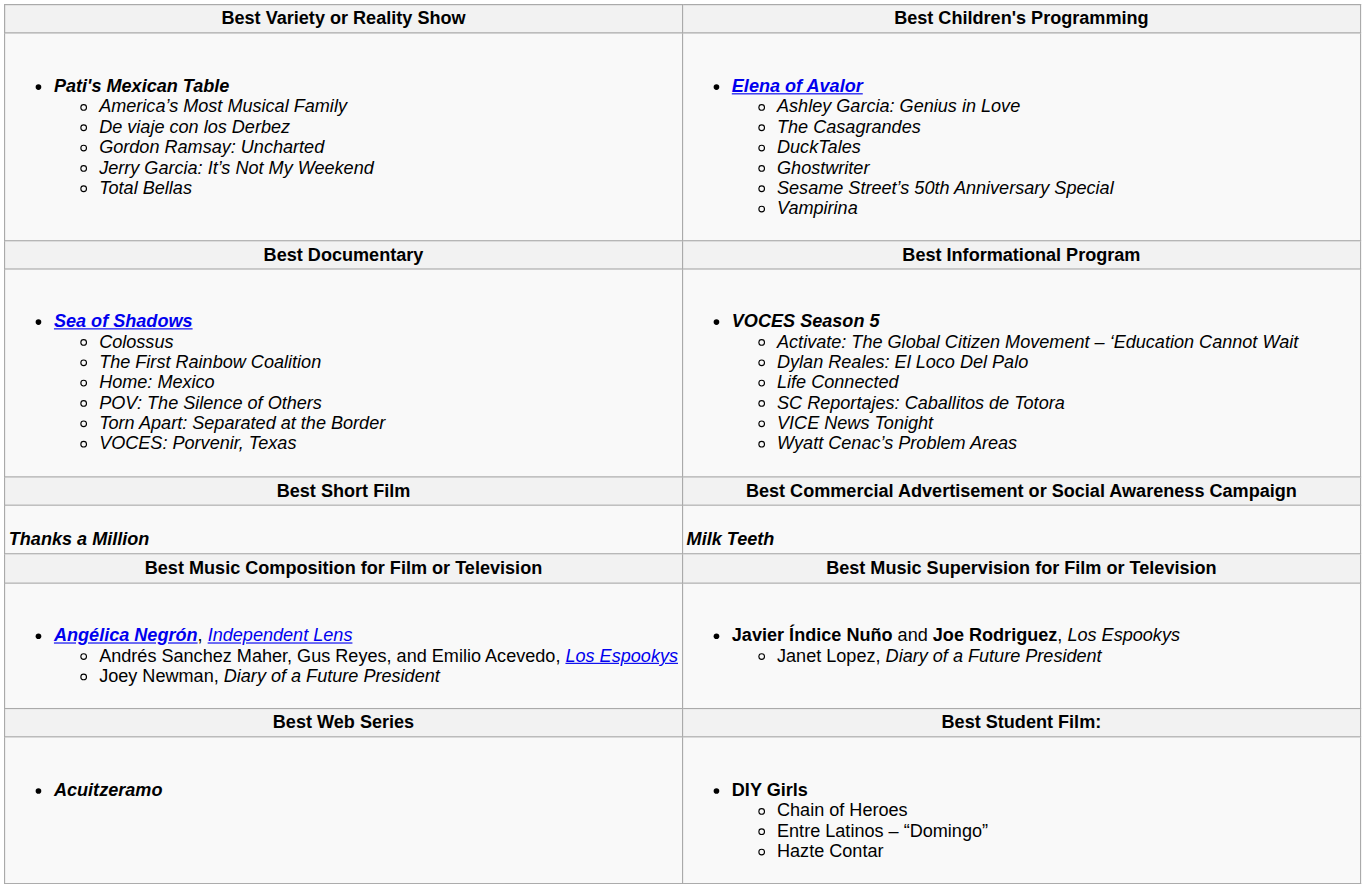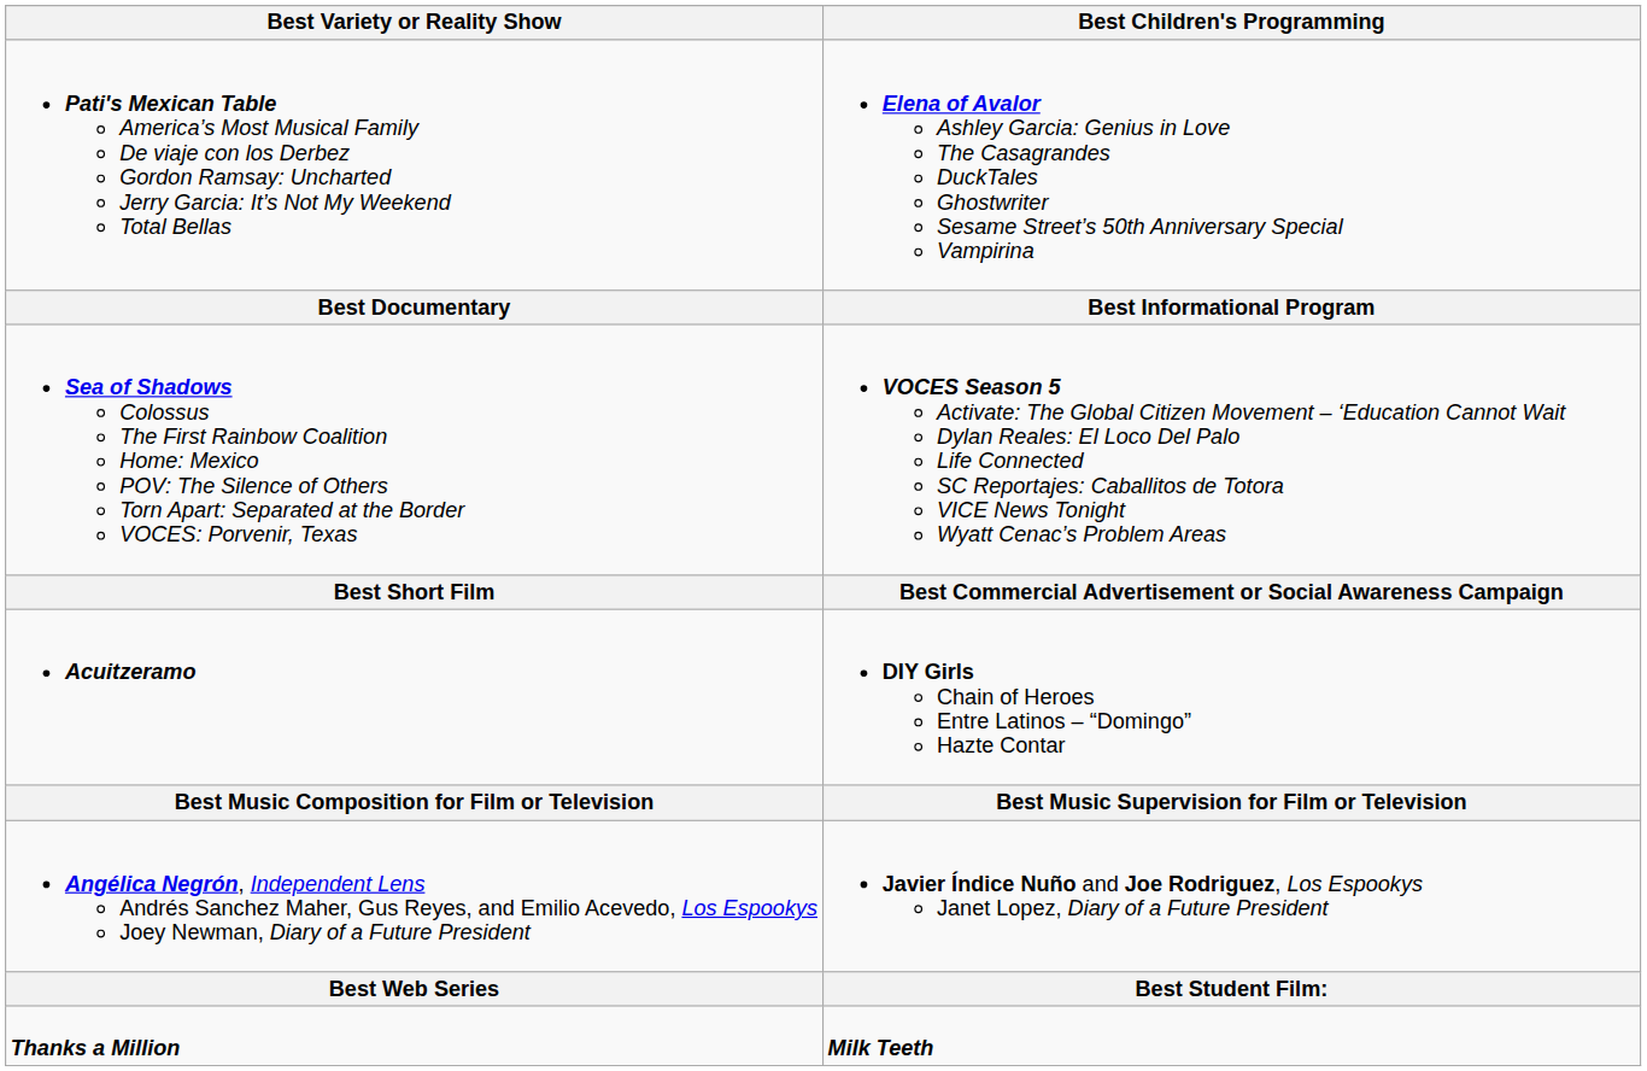rows swapped: Acuitzeramo <-> Thanks a Million
